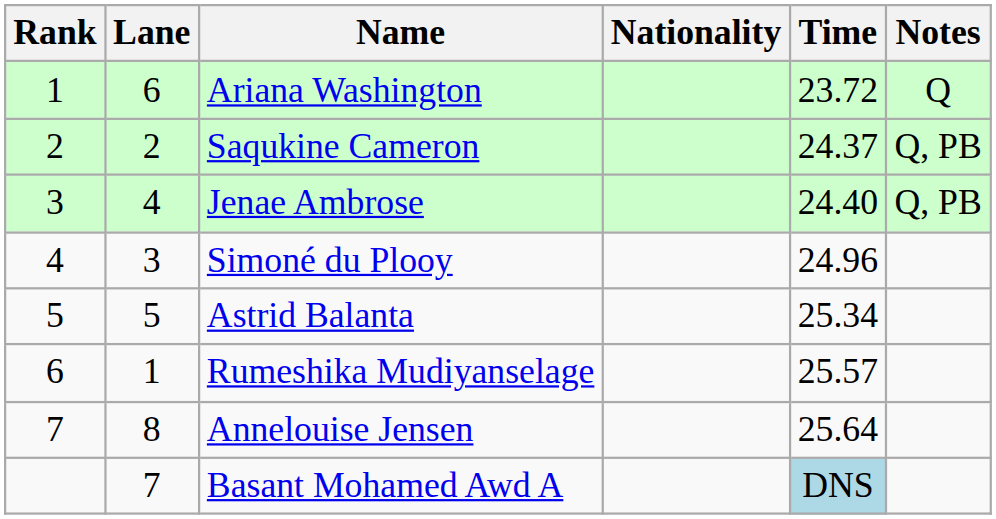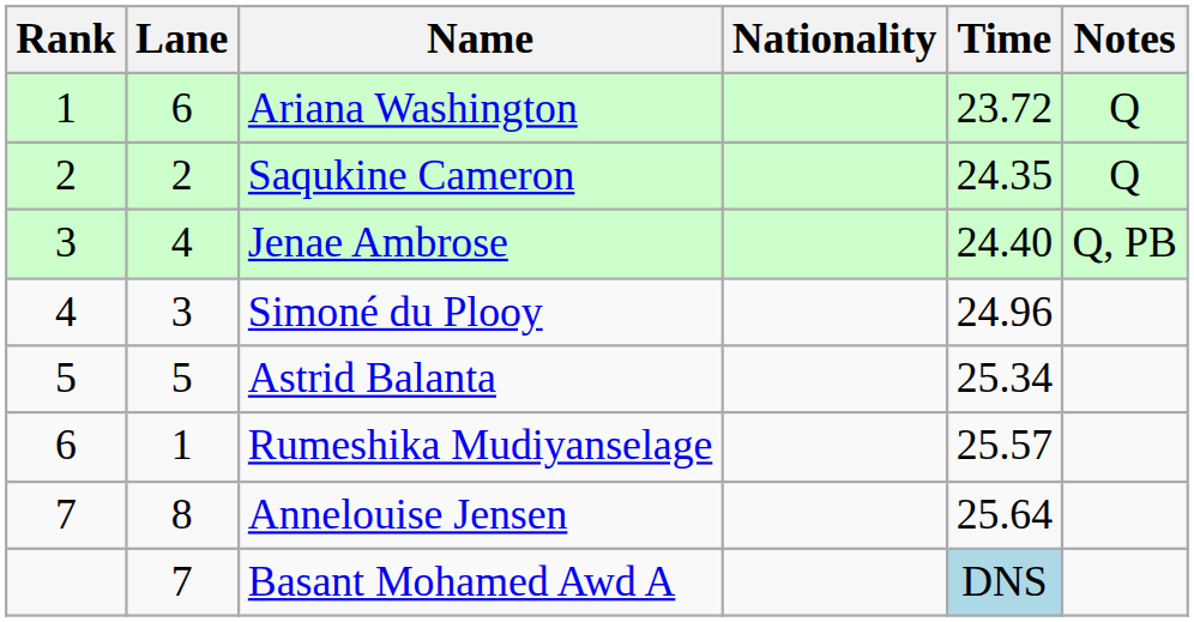Saqukine Cameron | Time: 24.37 -> 24.35
Saqukine Cameron | Notes: Q, PB -> Q
